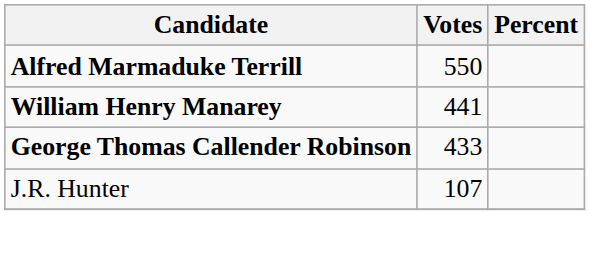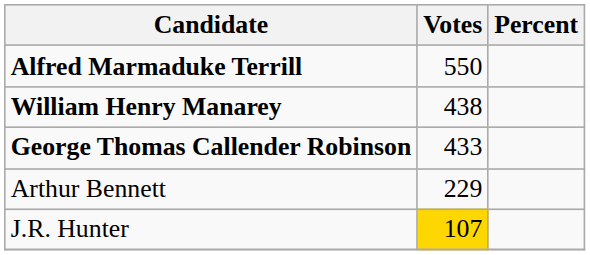William Henry Manarey | Votes: 441 -> 438
+ row: Arthur Bennett | 229
J.R. Hunter | Votes: no background -> gold background
